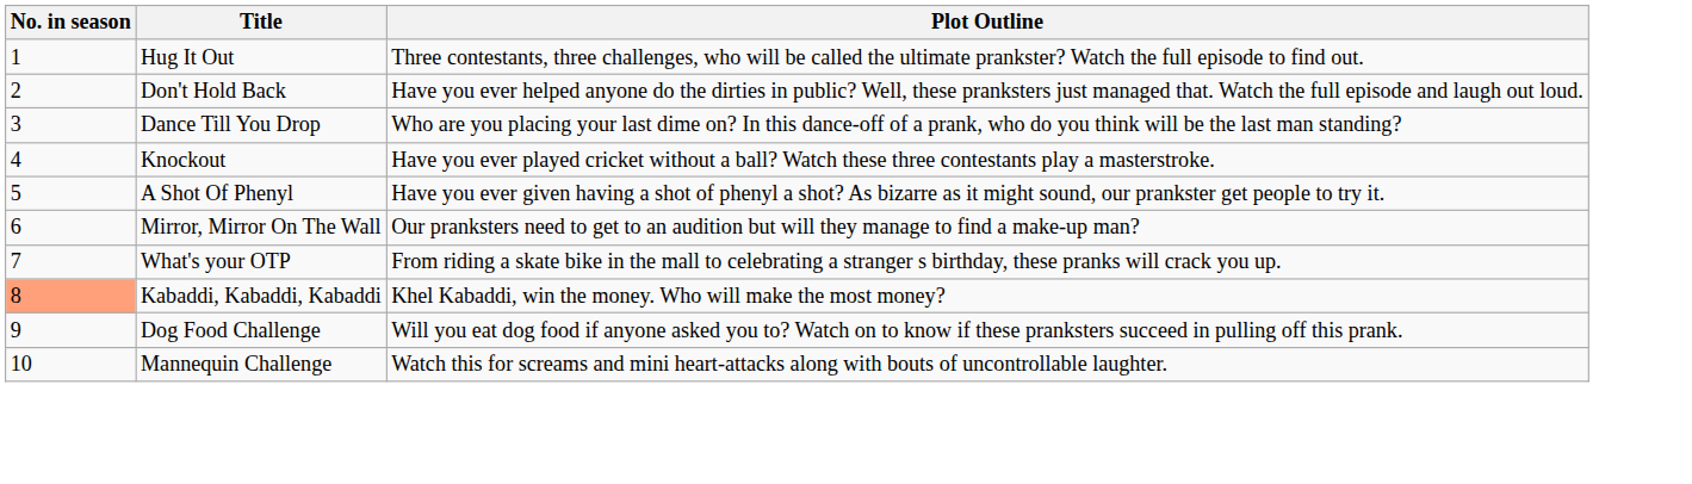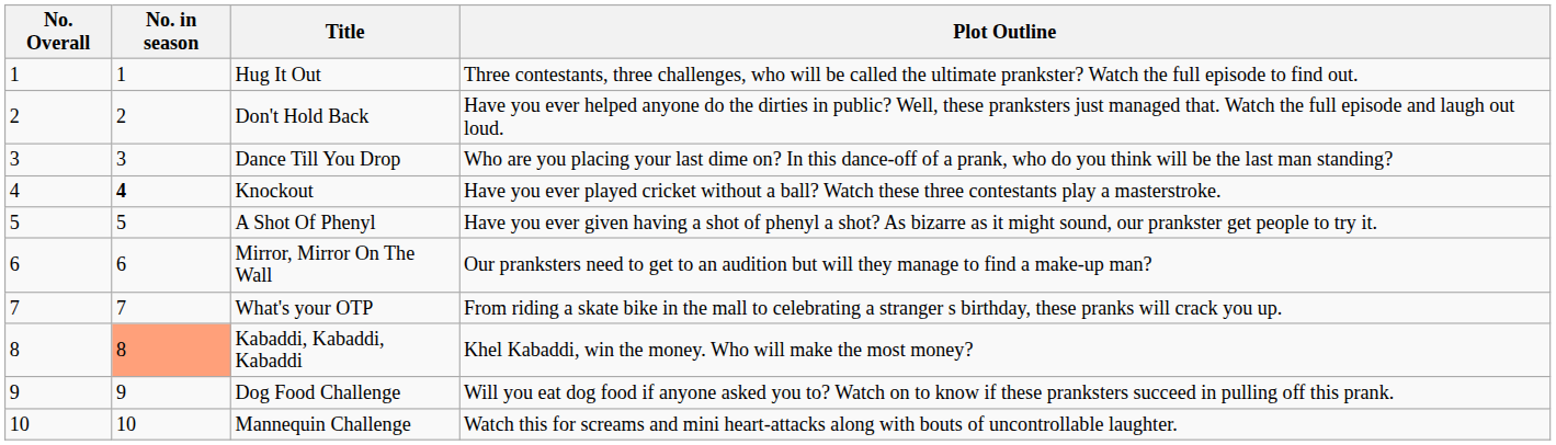+ column: No. Overall | 1 | 2 | 3 | 4 | 5 | 6 | 7 | 8 | 9 | 10
Knockout | No. in season: normal -> bold
